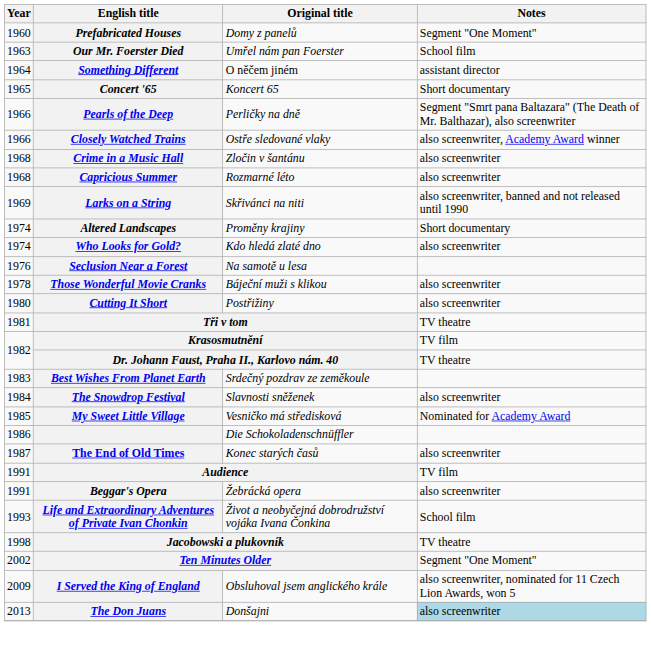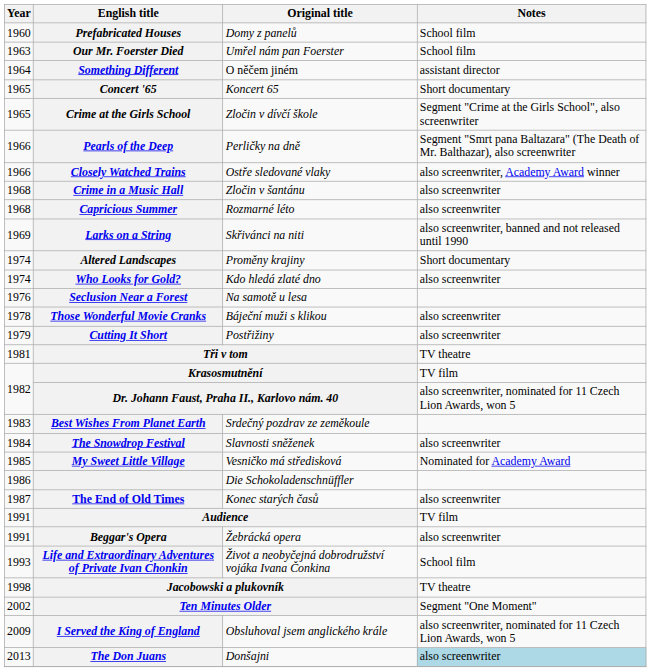Prefabricated Houses | Notes: Segment "One Moment" -> School film
+ row: 1965 | Crime at the Girls School | Zločin v dívčí škole | Segment "Crime at the Girls School", also screenwriter
Cutting It Short | Year: 1980 -> 1979
Dr. Johann Faust, Praha II., Karlovo nám. 40 | Notes: TV theatre -> also screenwriter, nominated for 11 Czech Lion Awards, won 5
